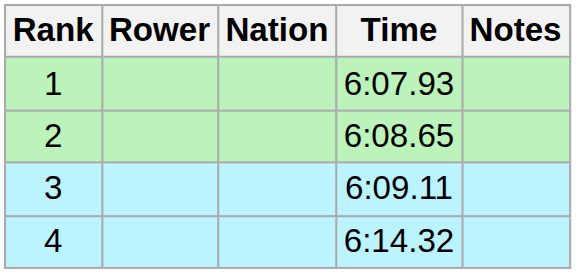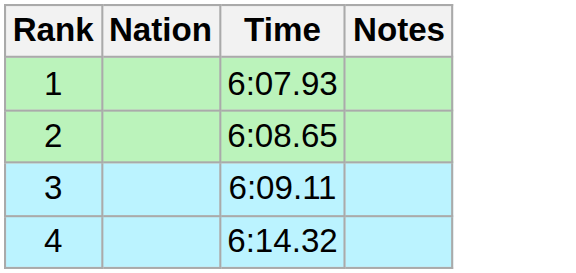- column: Rower
